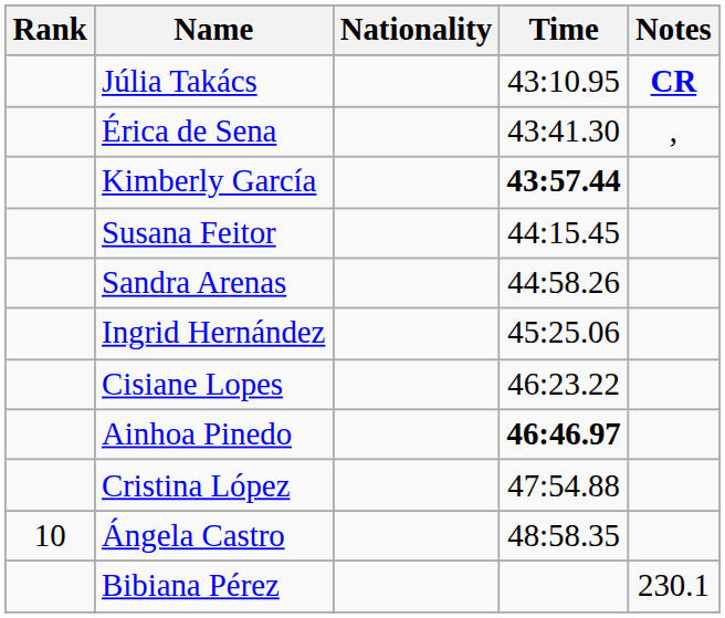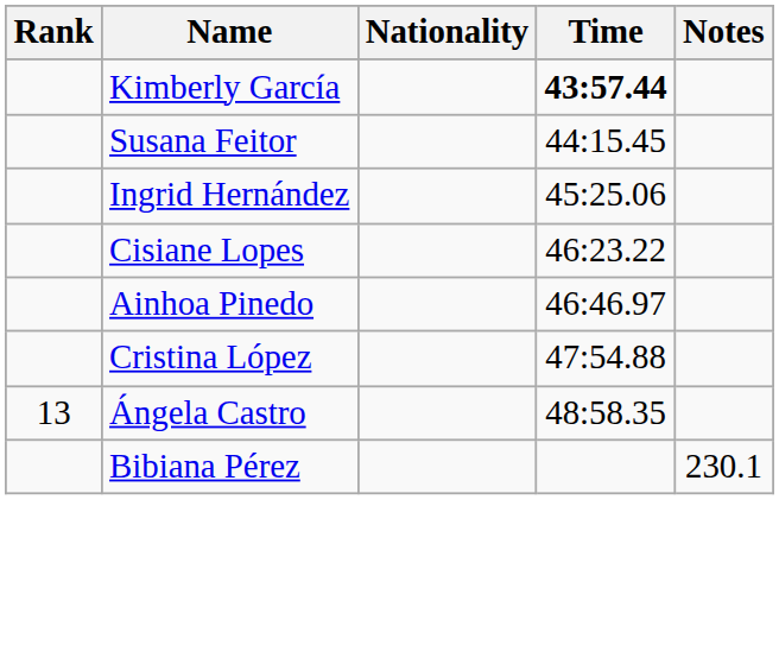- row: Júlia Takács | 43:10.95 | CR
- row: Érica de Sena | 43:41.30 | ,
- row: Sandra Arenas | 44:58.26
Ainhoa Pinedo | Time: bold -> normal
Ángela Castro | Rank: 10 -> 13
